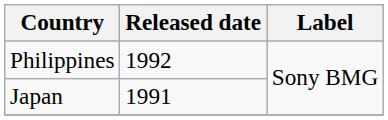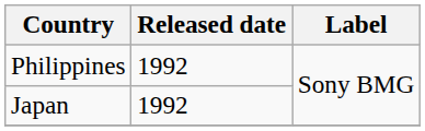Japan | Released date: 1991 -> 1992
